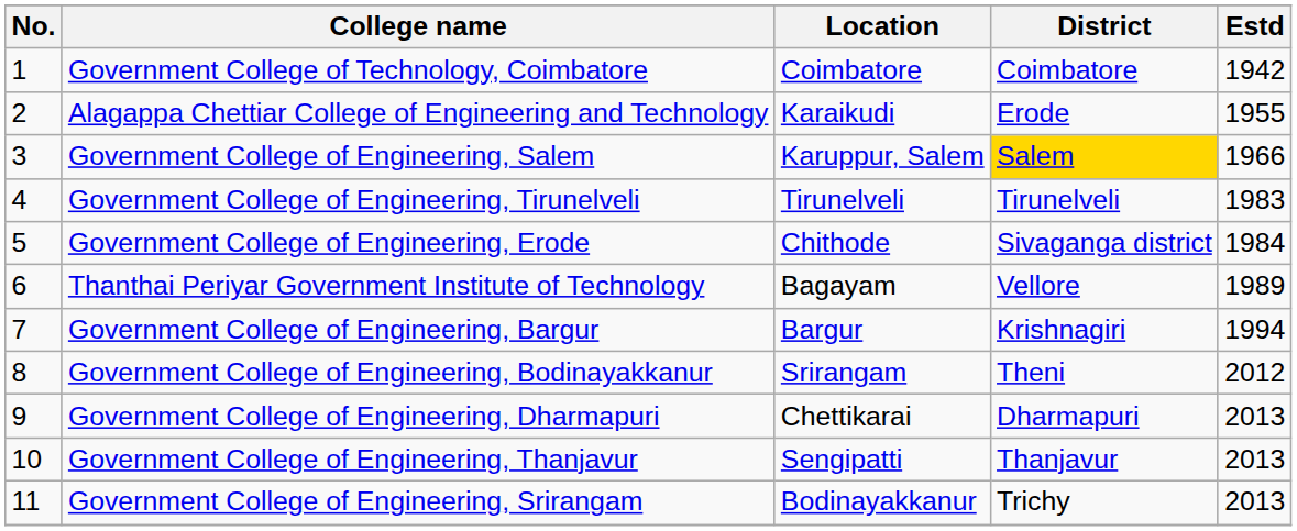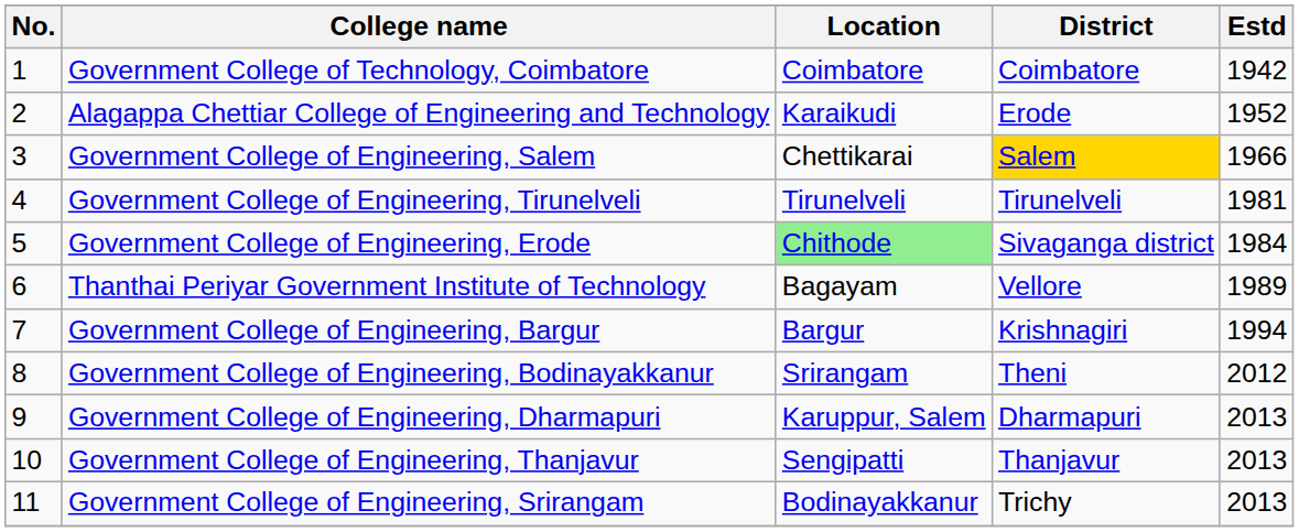Alagappa Chettiar College of Engineering and Technology | Estd: 1955 -> 1952
Government College of Engineering, Salem | Location: Karuppur, Salem -> Chettikarai
Government College of Engineering, Tirunelveli | Estd: 1983 -> 1981
Government College of Engineering, Erode | Location: no background -> lightgreen background
Government College of Engineering, Dharmapuri | Location: Chettikarai -> Karuppur, Salem
